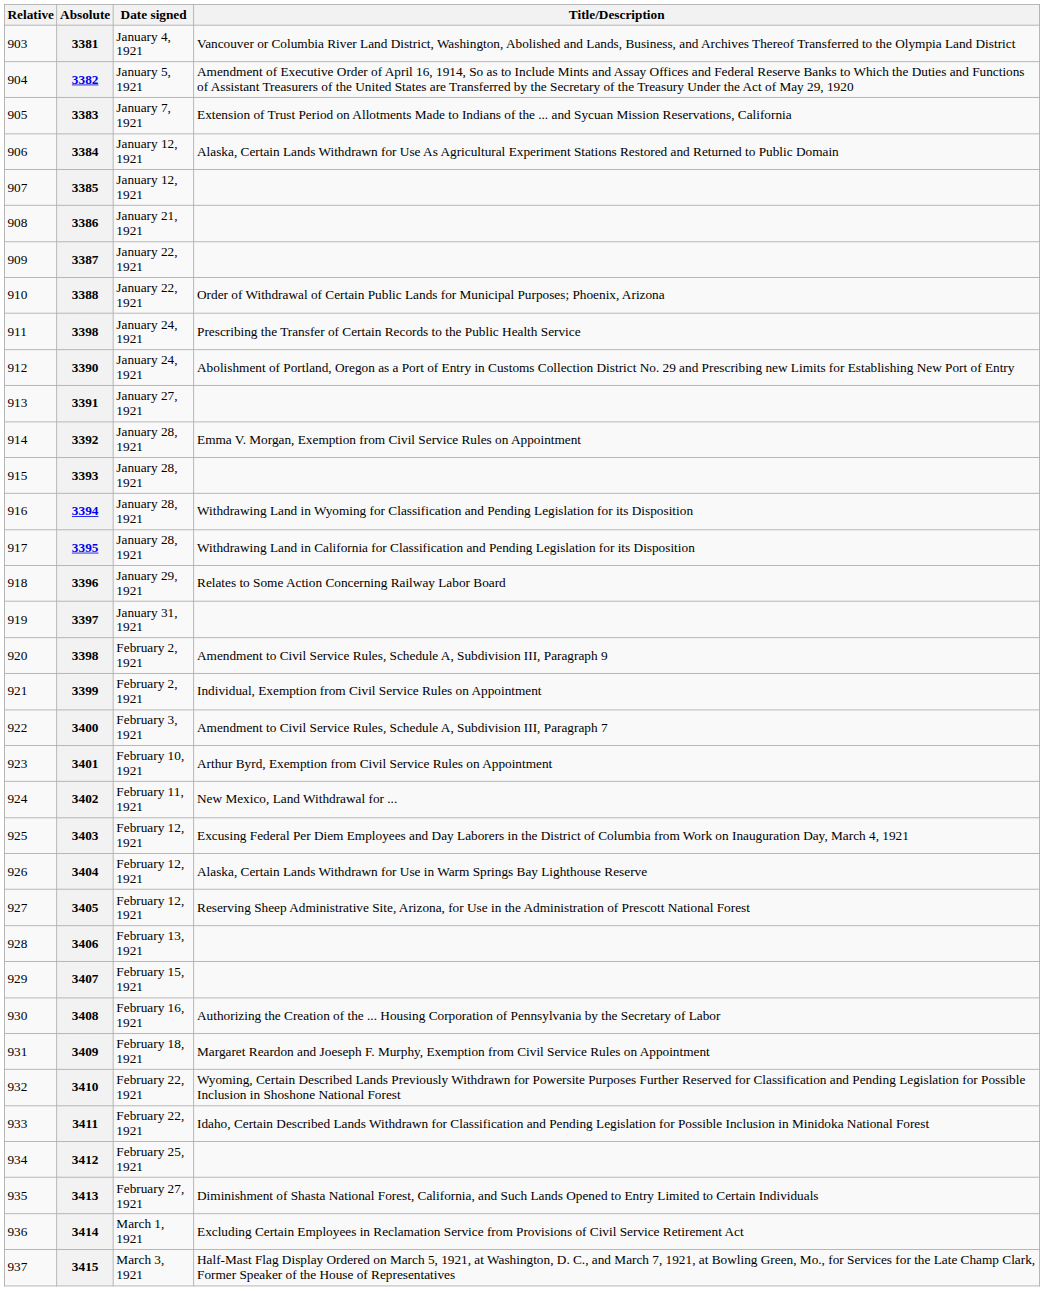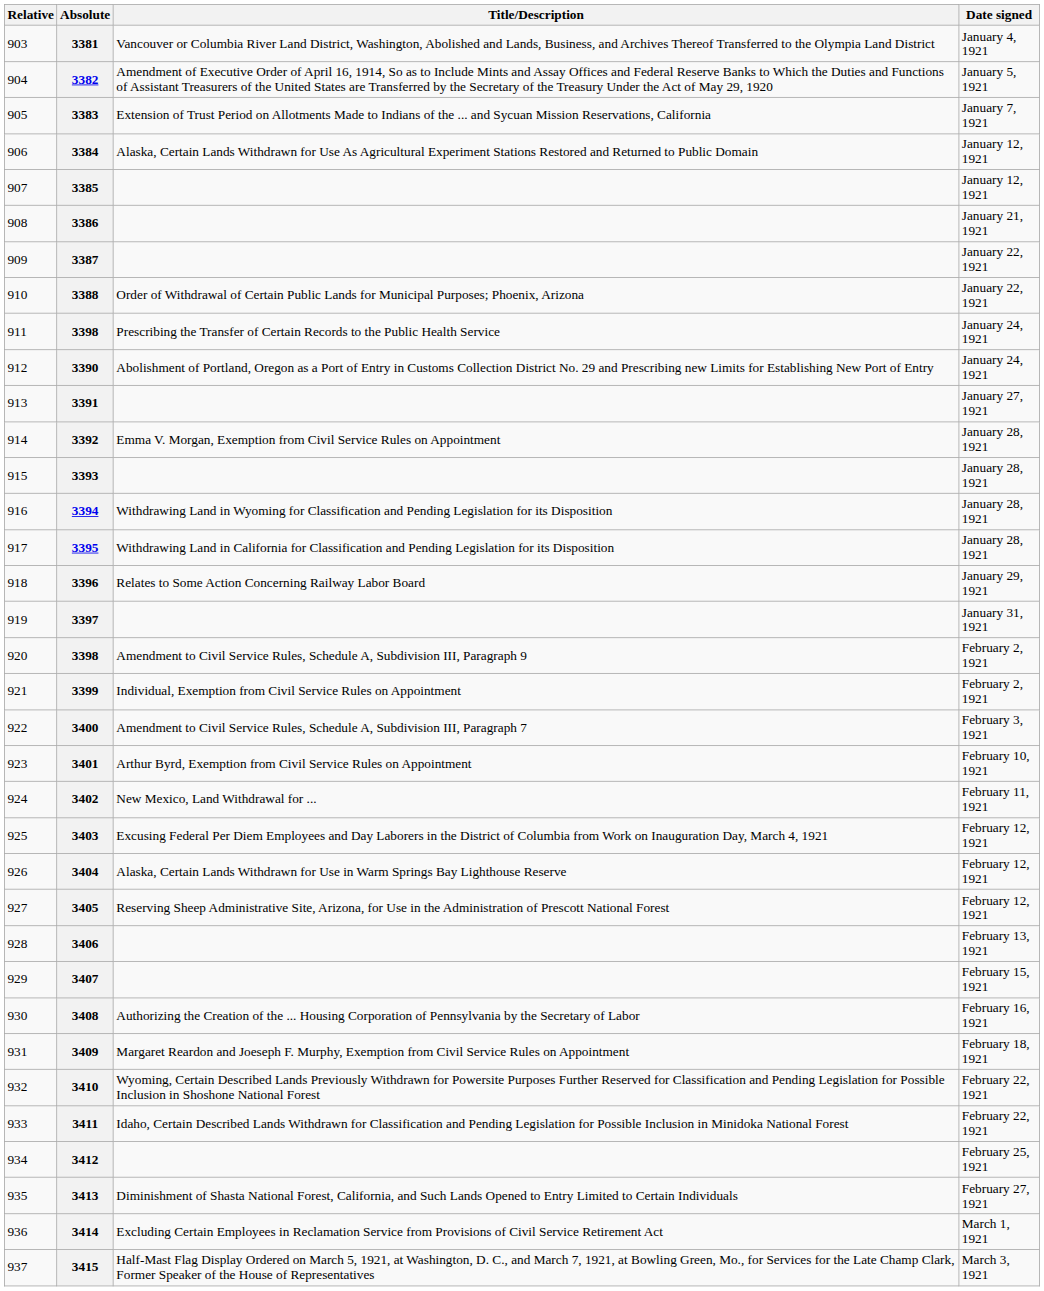columns swapped: Title/Description <-> Date signed
